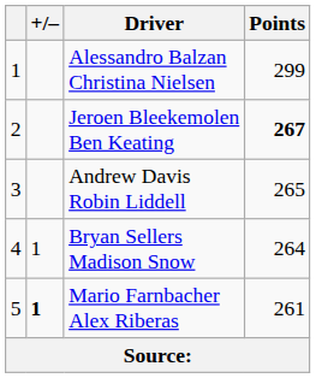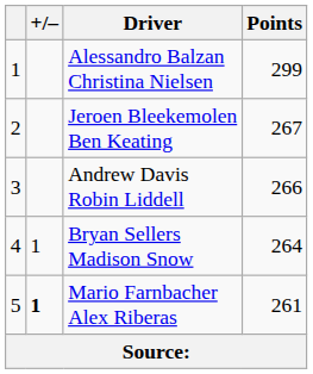Jeroen Bleekemolen Ben Keating | Points: bold -> normal
Andrew Davis Robin Liddell | Points: 265 -> 266
